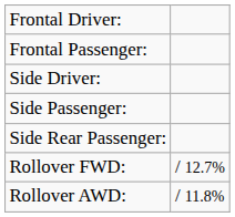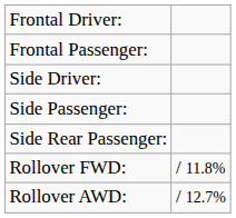Rollover FWD: | column 2: / 12.7% -> / 11.8%
Rollover AWD: | column 2: / 11.8% -> / 12.7%
